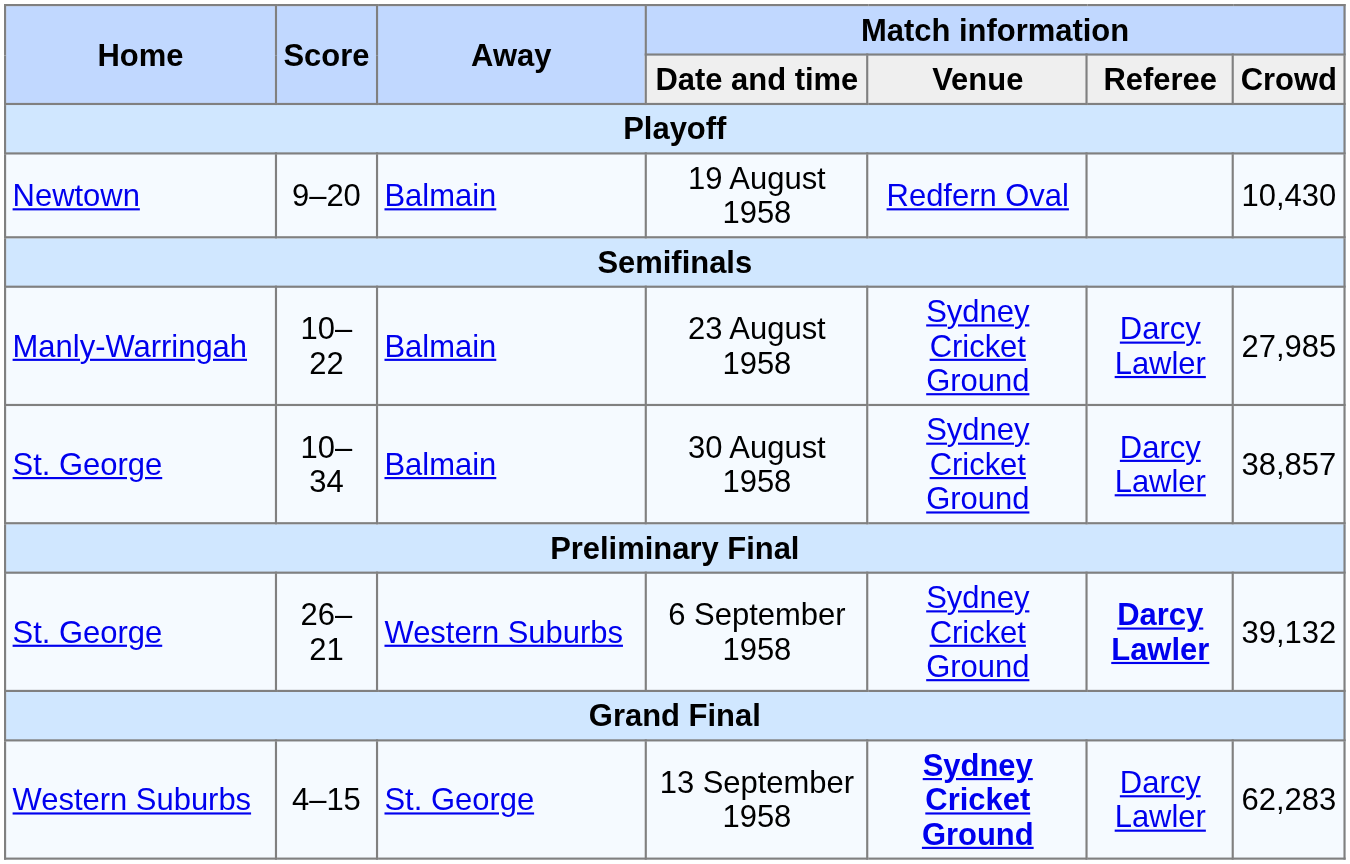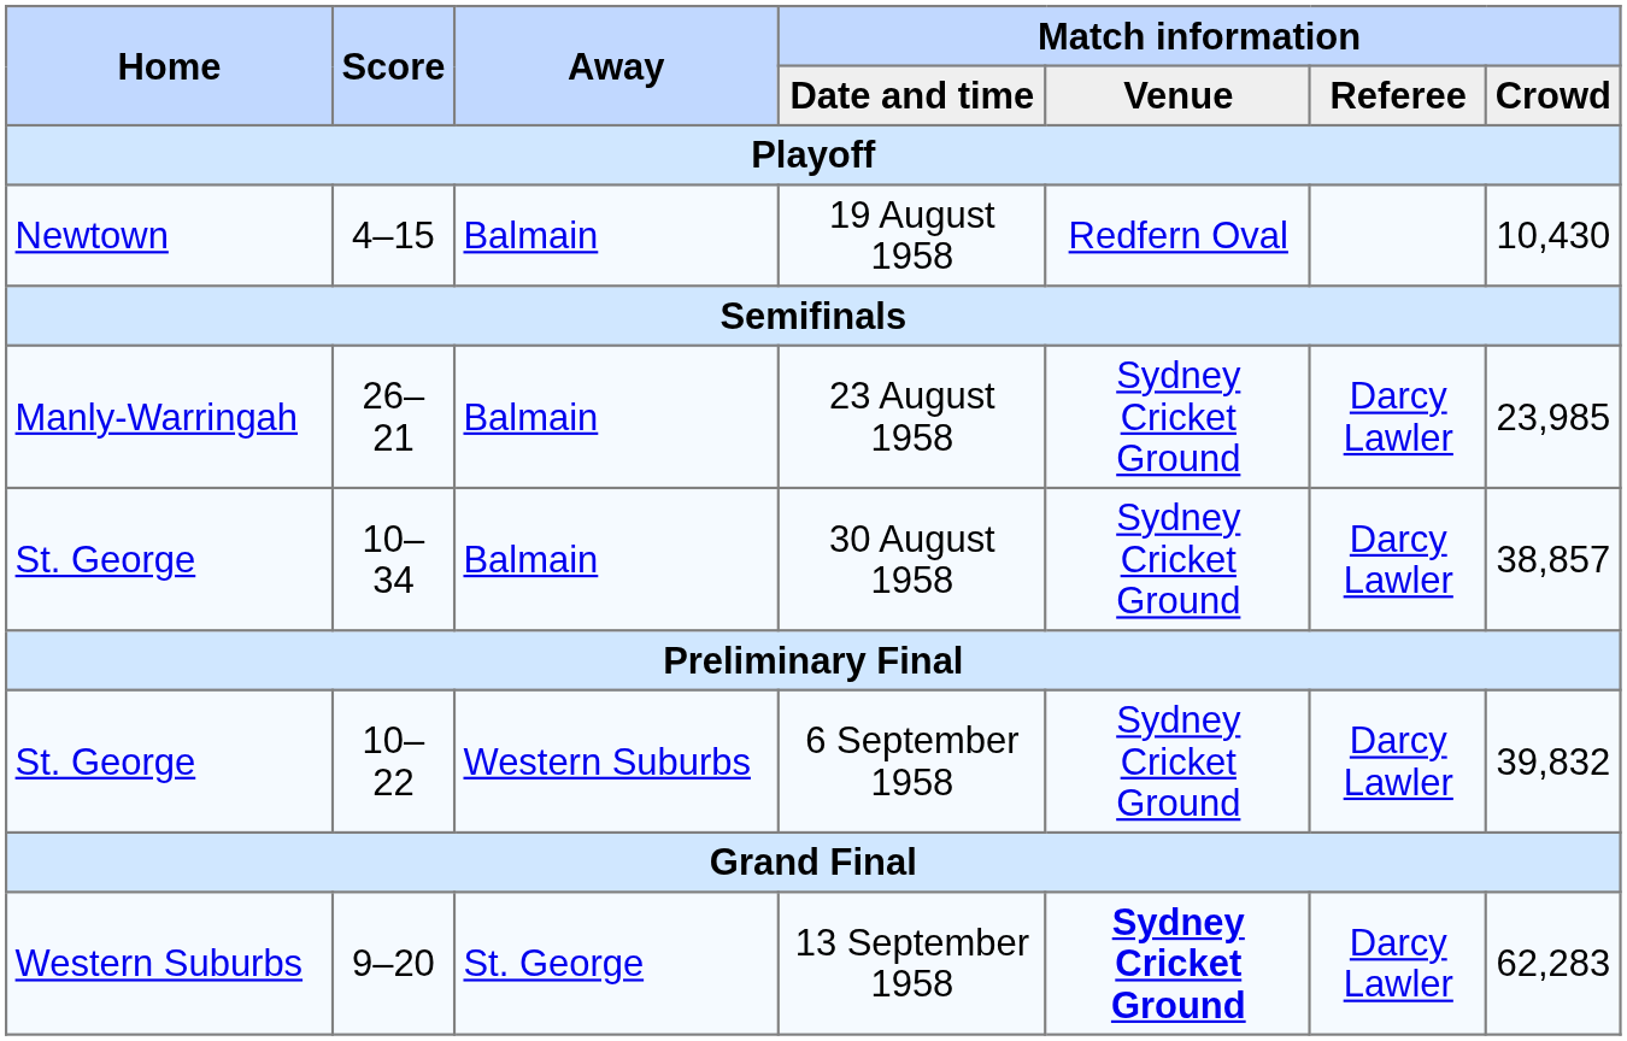19 August 1958 | Score: 9–20 -> 4–15
23 August 1958 | Score: 10–22 -> 26–21
23 August 1958 | Match information / Crowd: 27,985 -> 23,985
6 September 1958 | Score: 26–21 -> 10–22
6 September 1958 | Match information / Referee: bold -> normal
6 September 1958 | Match information / Crowd: 39,132 -> 39,832
13 September 1958 | Score: 4–15 -> 9–20
